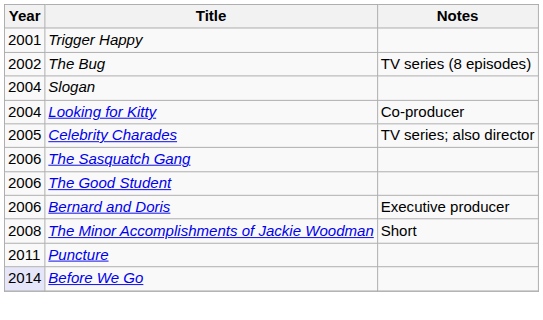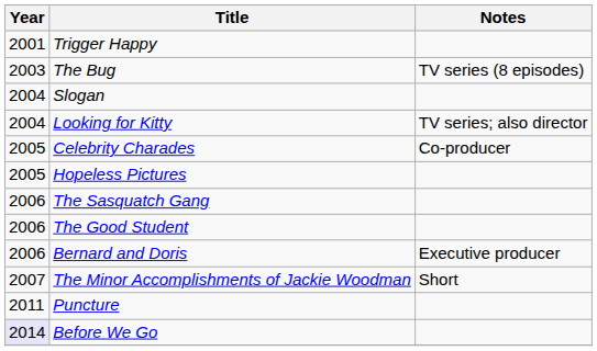The Bug | Year: 2002 -> 2003
Looking for Kitty | Notes: Co-producer -> TV series; also director
Celebrity Charades | Notes: TV series; also director -> Co-producer
+ row: 2005 | Hopeless Pictures
The Minor Accomplishments of Jackie Woodman | Year: 2008 -> 2007
